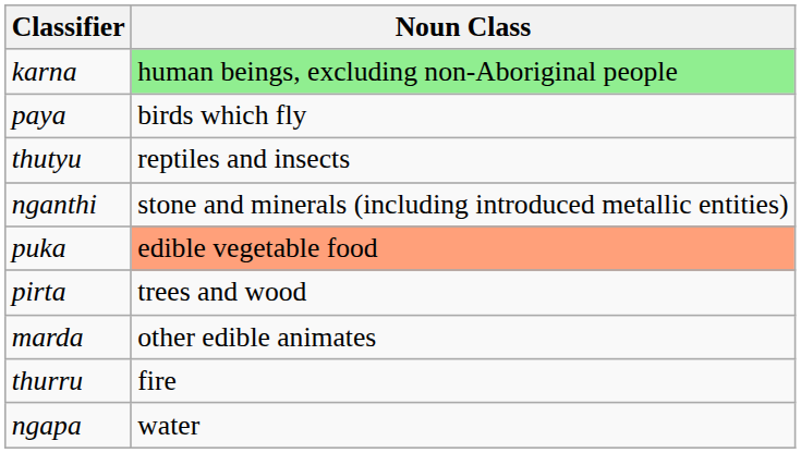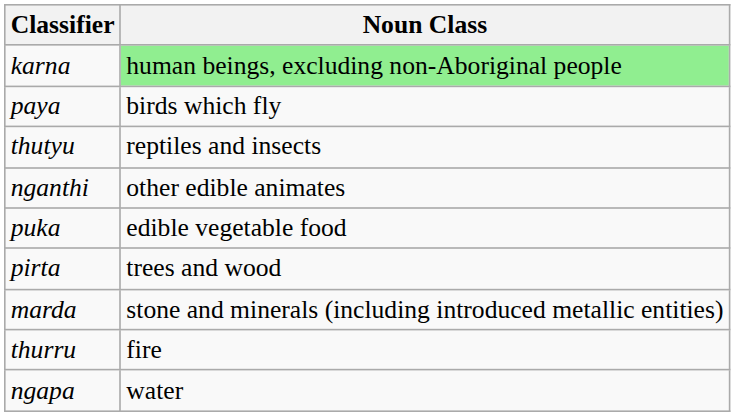nganthi | Noun Class: stone and minerals (including introduced metallic entities) -> other edible animates
puka | Noun Class: lightsalmon background -> no background
marda | Noun Class: other edible animates -> stone and minerals (including introduced metallic entities)
